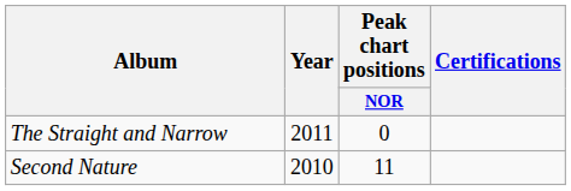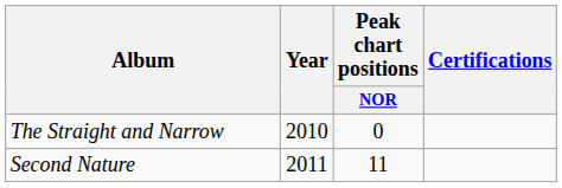The Straight and Narrow | Year: 2011 -> 2010
Second Nature | Year: 2010 -> 2011
